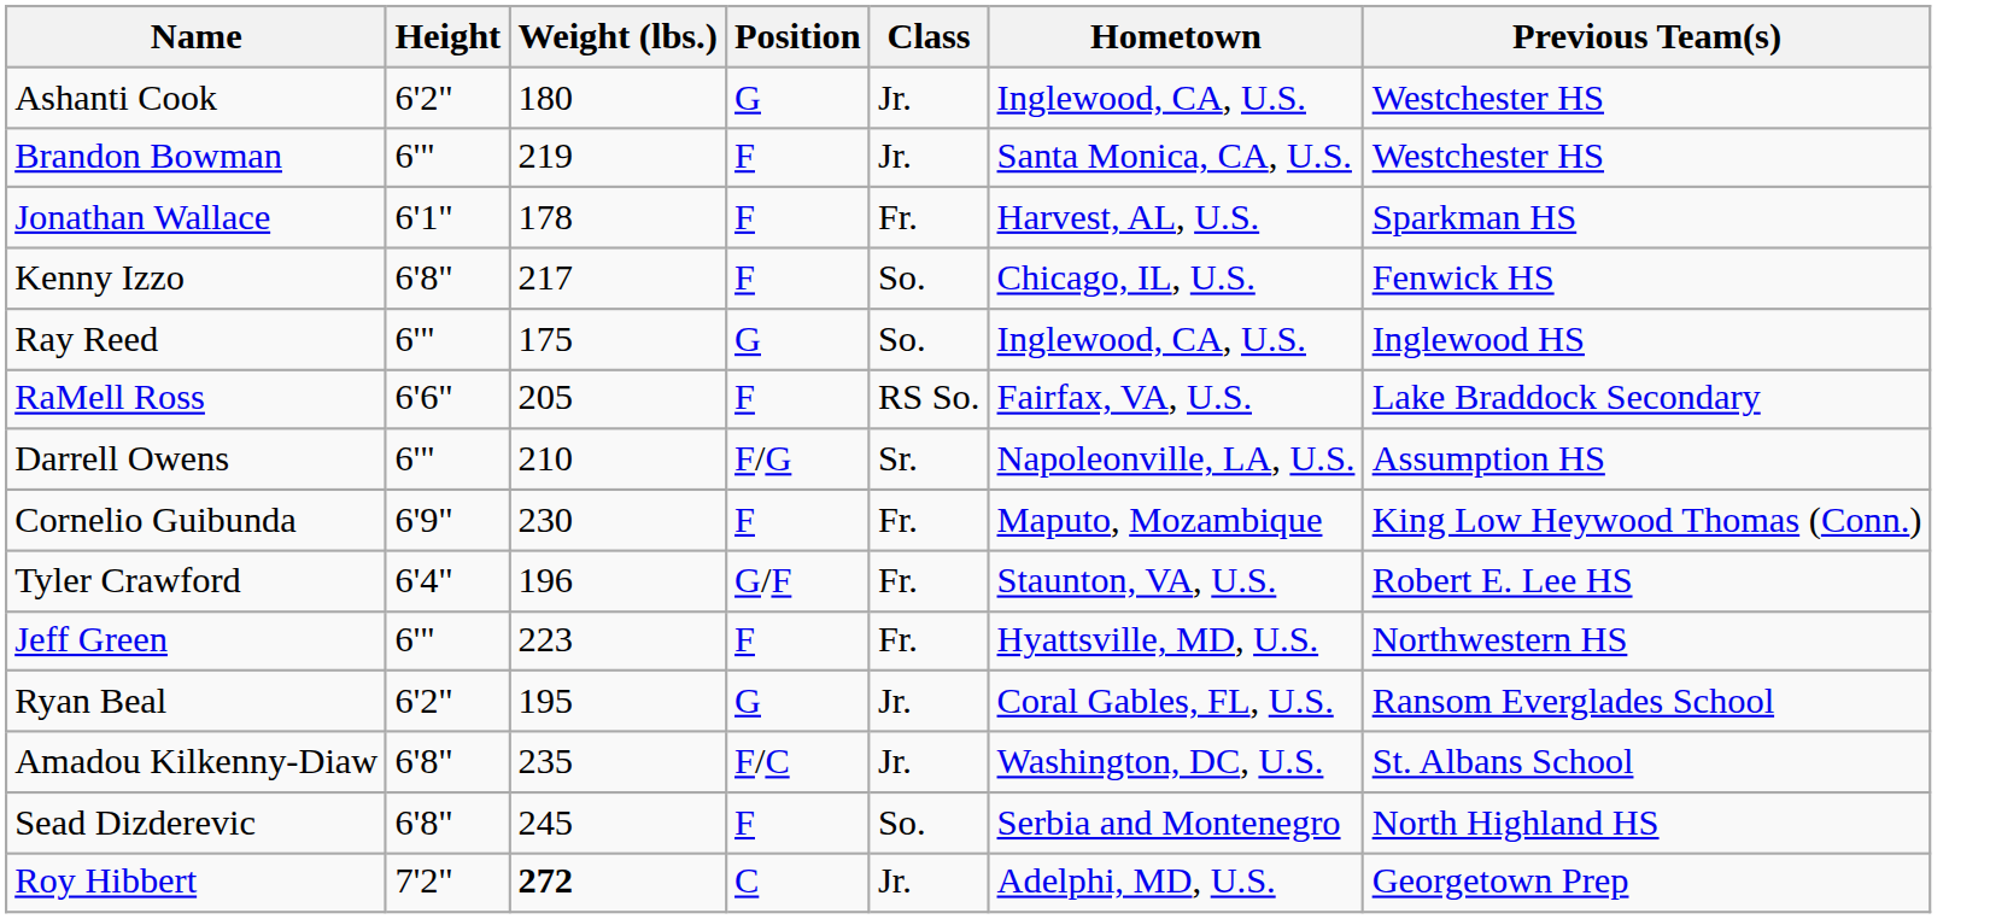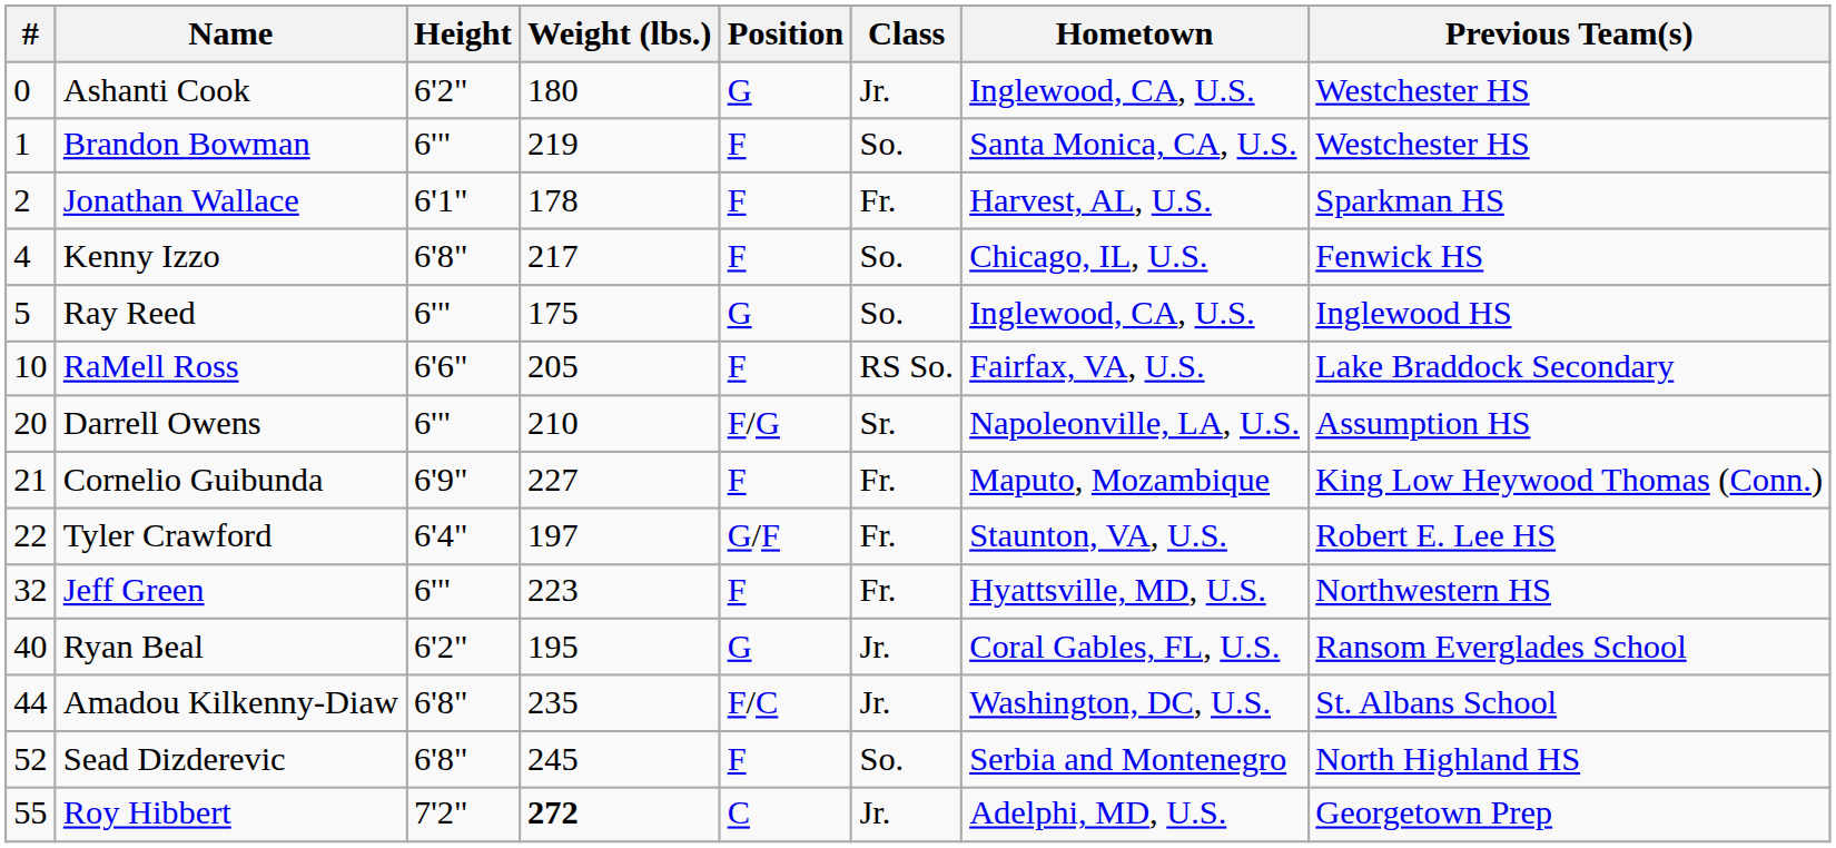+ column: # | 0 | 1 | 2 | 4 | 5 | 10 | 20 | 21 | 22 | 32 | 40 | 44 | 52 | 55
Brandon Bowman | Class: Jr. -> So.
Cornelio Guibunda | Weight (lbs.): 230 -> 227
Tyler Crawford | Weight (lbs.): 196 -> 197
